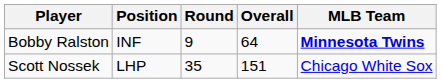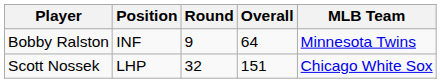Bobby Ralston | MLB Team: bold -> normal
Scott Nossek | Round: 35 -> 32
